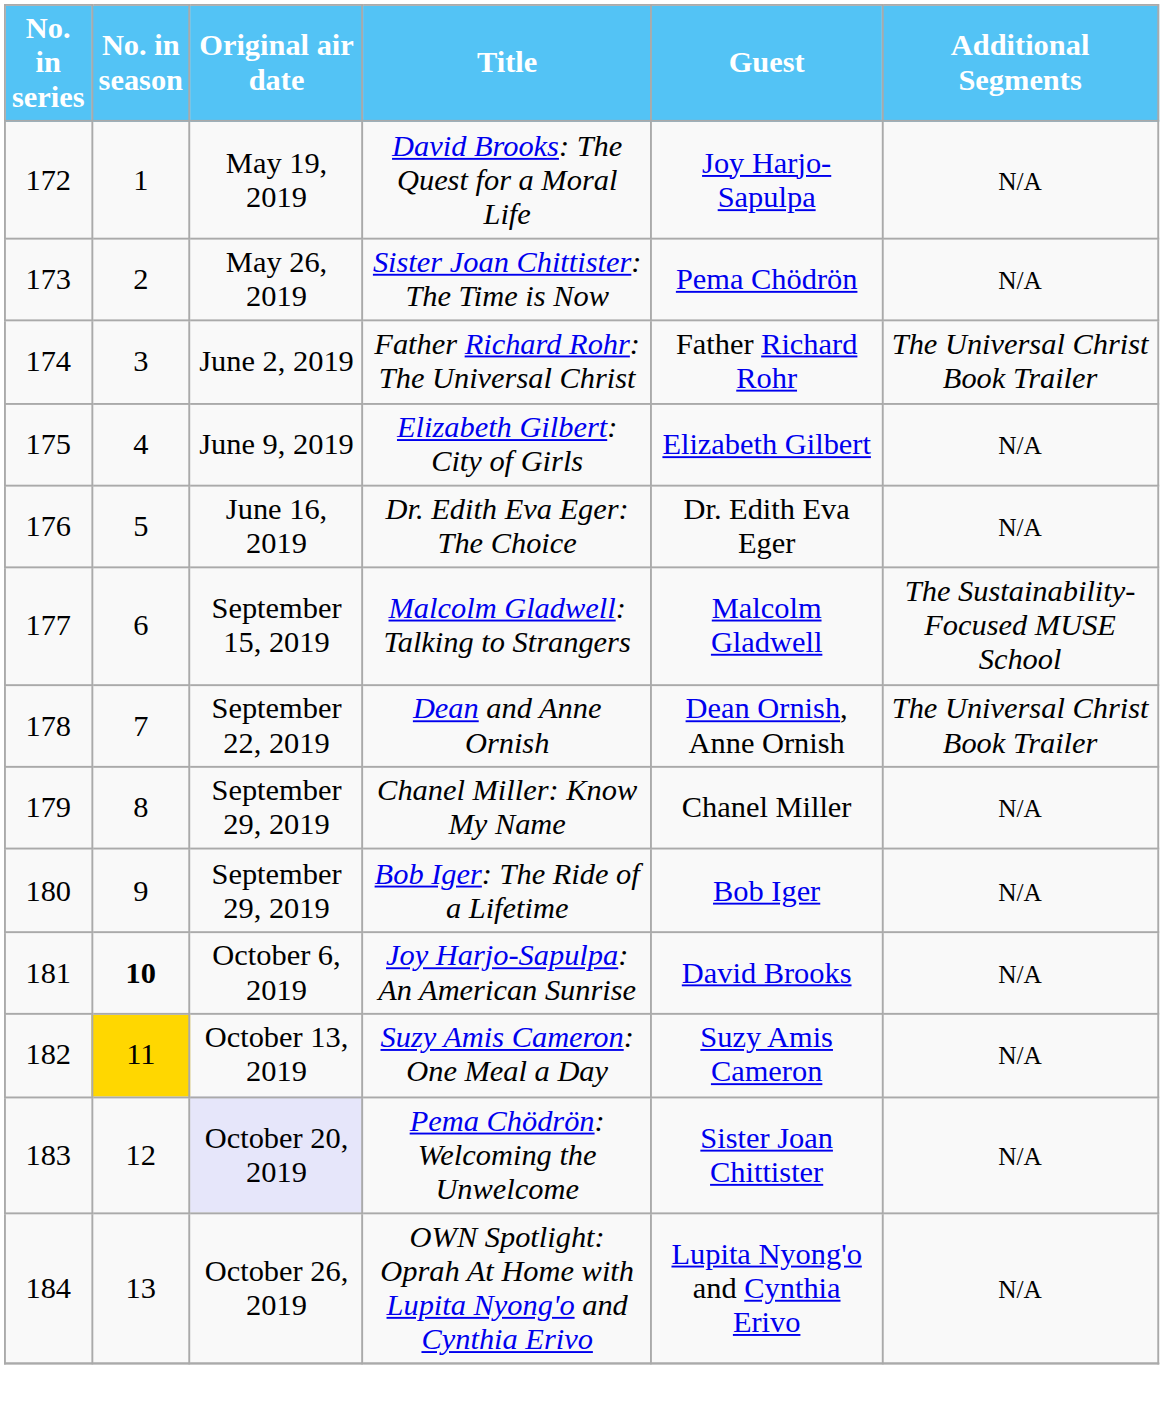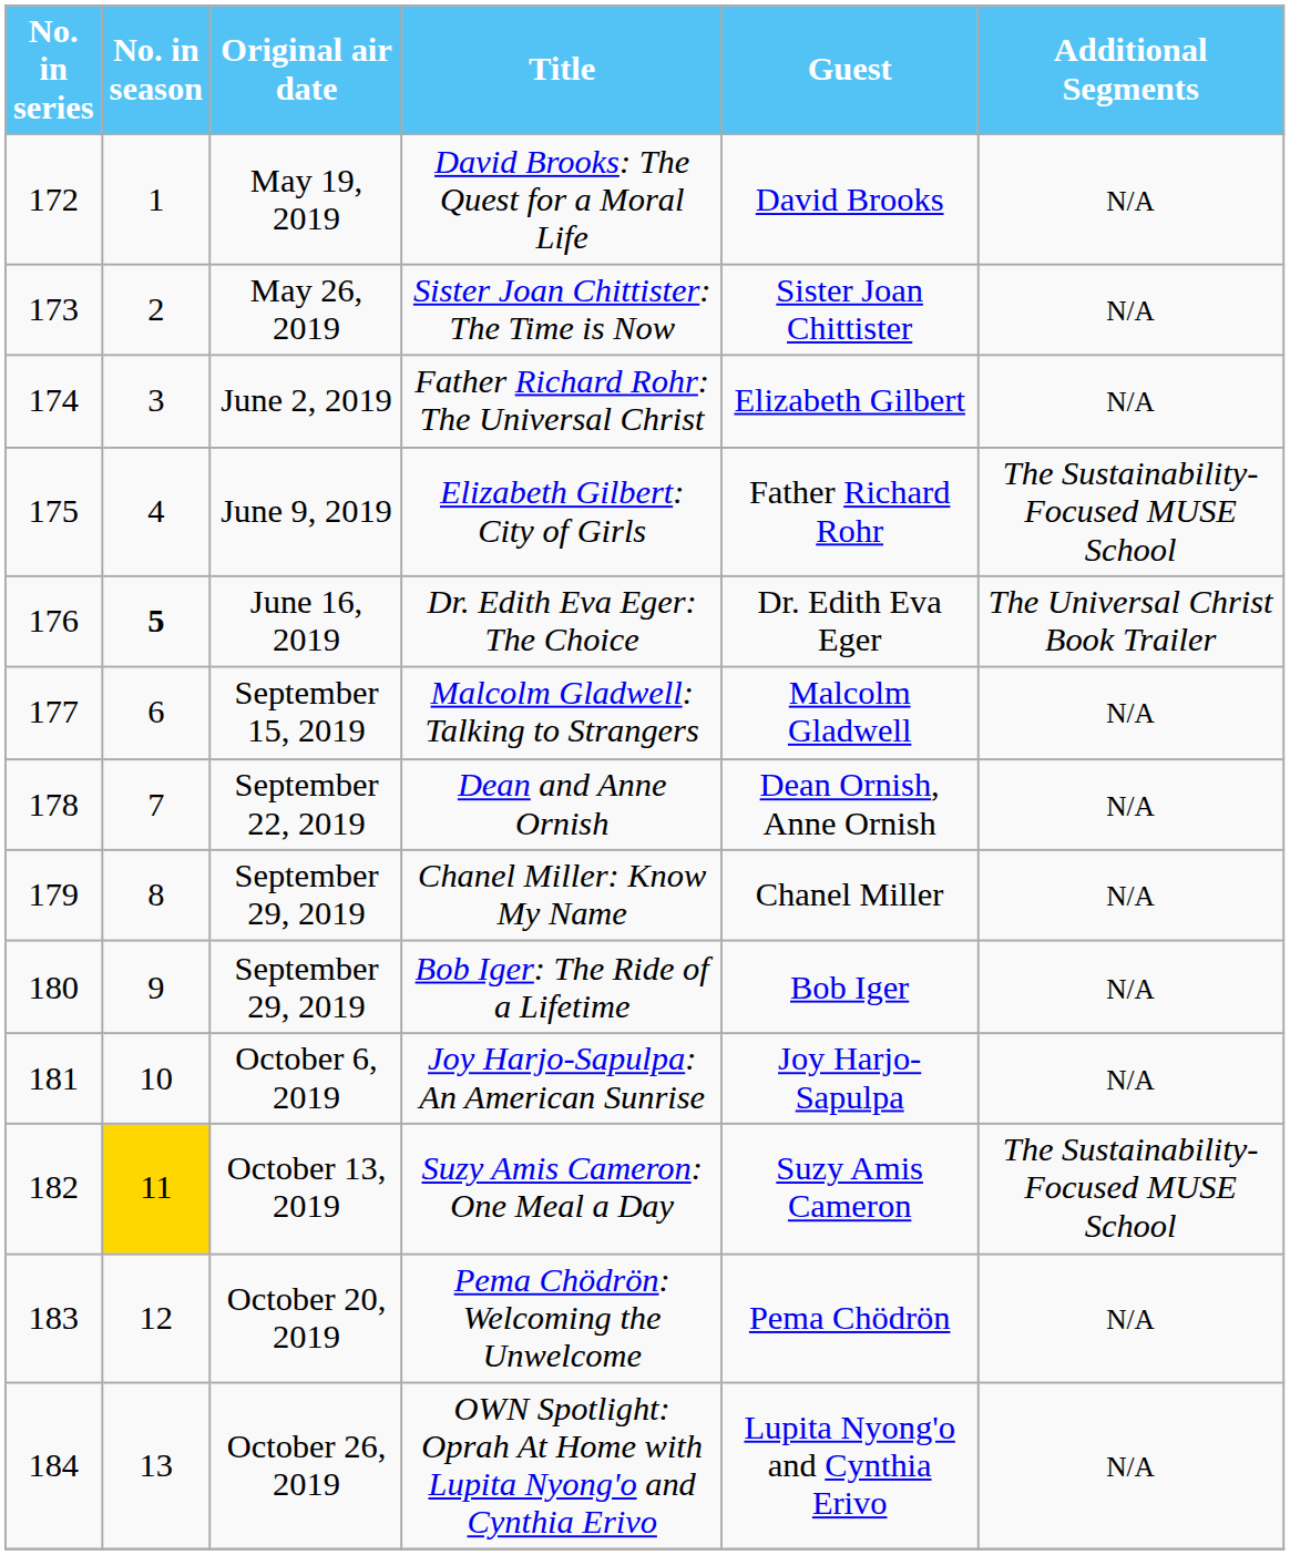David Brooks: The Quest for a Moral Life | Guest: Joy Harjo-Sapulpa -> David Brooks
Sister Joan Chittister: The Time is Now | Guest: Pema Chödrön -> Sister Joan Chittister
Father Richard Rohr: The Universal Christ | Guest: Father Richard Rohr -> Elizabeth Gilbert
Father Richard Rohr: The Universal Christ | Additional Segments: The Universal Christ Book Trailer -> N/A
Elizabeth Gilbert: City of Girls | Guest: Elizabeth Gilbert -> Father Richard Rohr
Elizabeth Gilbert: City of Girls | Additional Segments: N/A -> The Sustainability-Focused MUSE School
Dr. Edith Eva Eger: The Choice | No. in season: normal -> bold
Dr. Edith Eva Eger: The Choice | Additional Segments: N/A -> The Universal Christ Book Trailer
Malcolm Gladwell: Talking to Strangers | Additional Segments: The Sustainability-Focused MUSE School -> N/A
Dean and Anne Ornish | Additional Segments: The Universal Christ Book Trailer -> N/A
Joy Harjo-Sapulpa: An American Sunrise | No. in season: bold -> normal
Joy Harjo-Sapulpa: An American Sunrise | Guest: David Brooks -> Joy Harjo-Sapulpa
Suzy Amis Cameron: One Meal a Day | Additional Segments: N/A -> The Sustainability-Focused MUSE School
Pema Chödrön: Welcoming the Unwelcome | Original air date: lavender background -> no background
Pema Chödrön: Welcoming the Unwelcome | Guest: Sister Joan Chittister -> Pema Chödrön
